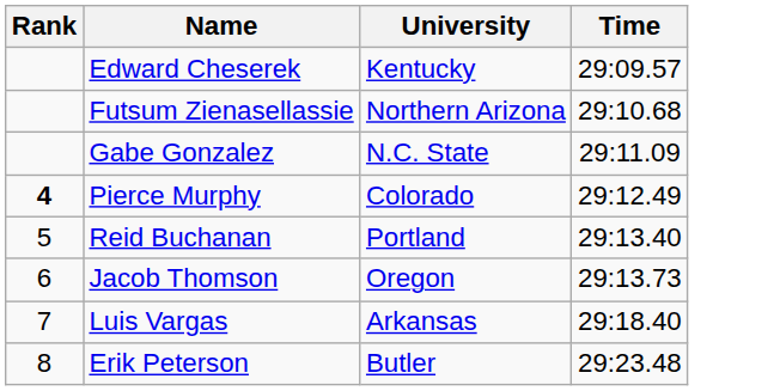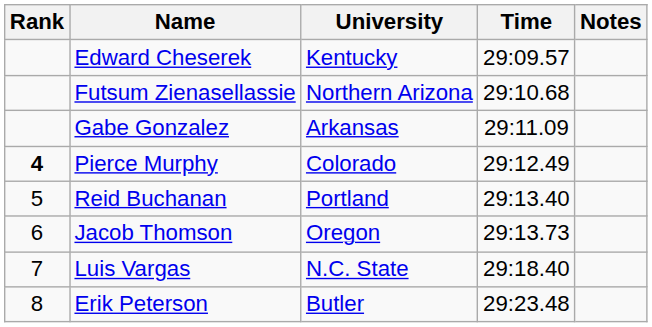+ column: Notes
Gabe Gonzalez | University: N.C. State -> Arkansas
Luis Vargas | University: Arkansas -> N.C. State
